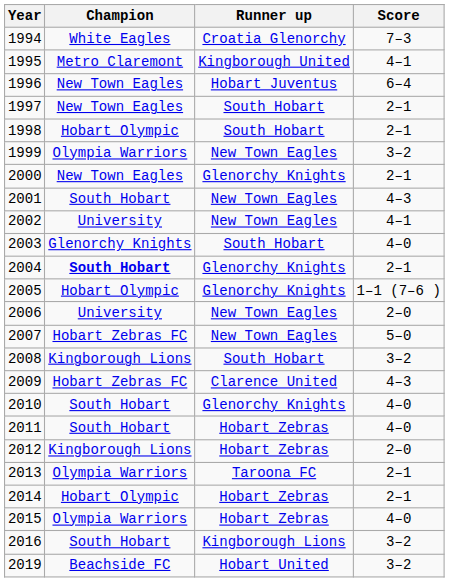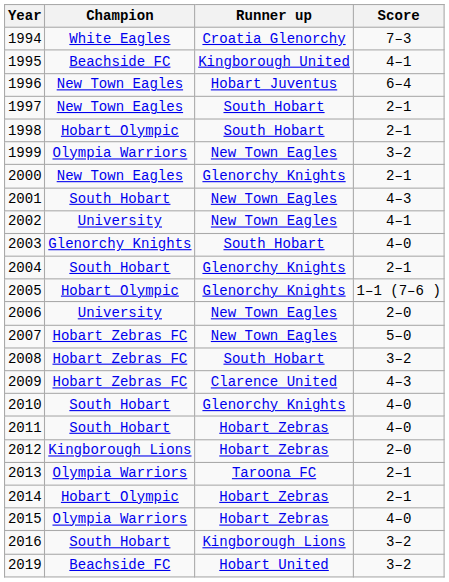1995 | Champion: Metro Claremont -> Beachside FC
2004 | Champion: bold -> normal
2008 | Champion: Kingborough Lions -> Hobart Zebras FC
